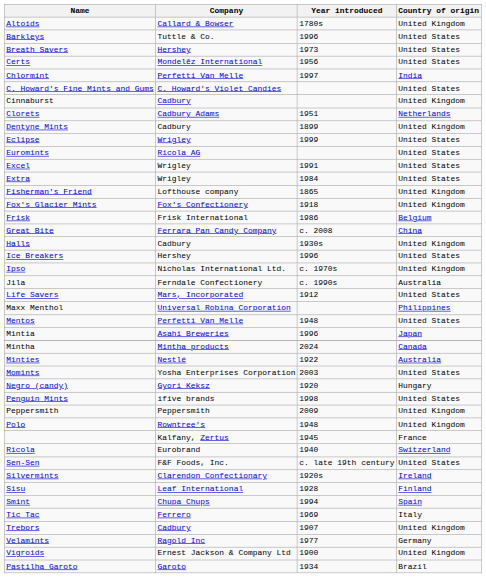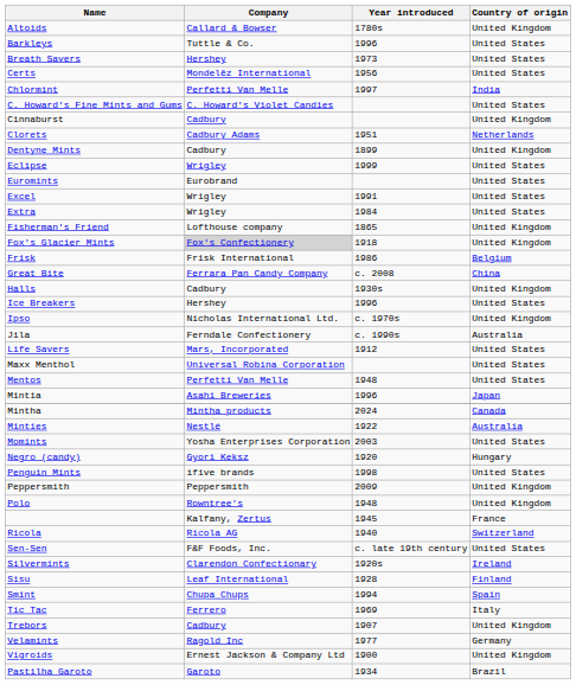Euromints | Company: Ricola AG -> Eurobrand
Fox's Glacier Mints | Company: no background -> lightgrey background
Maxx Menthol | Country of origin: Philippines -> United States
Ricola | Company: Eurobrand -> Ricola AG
